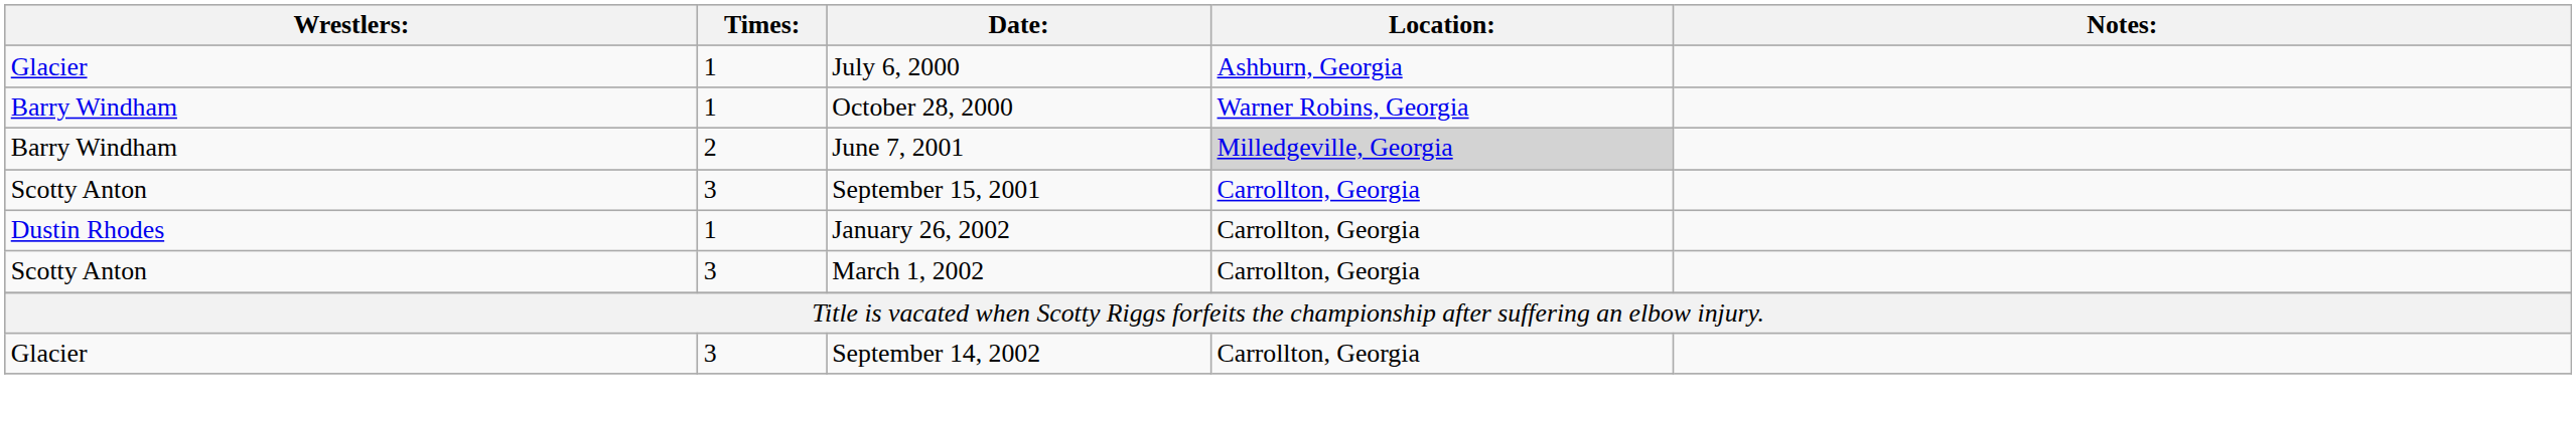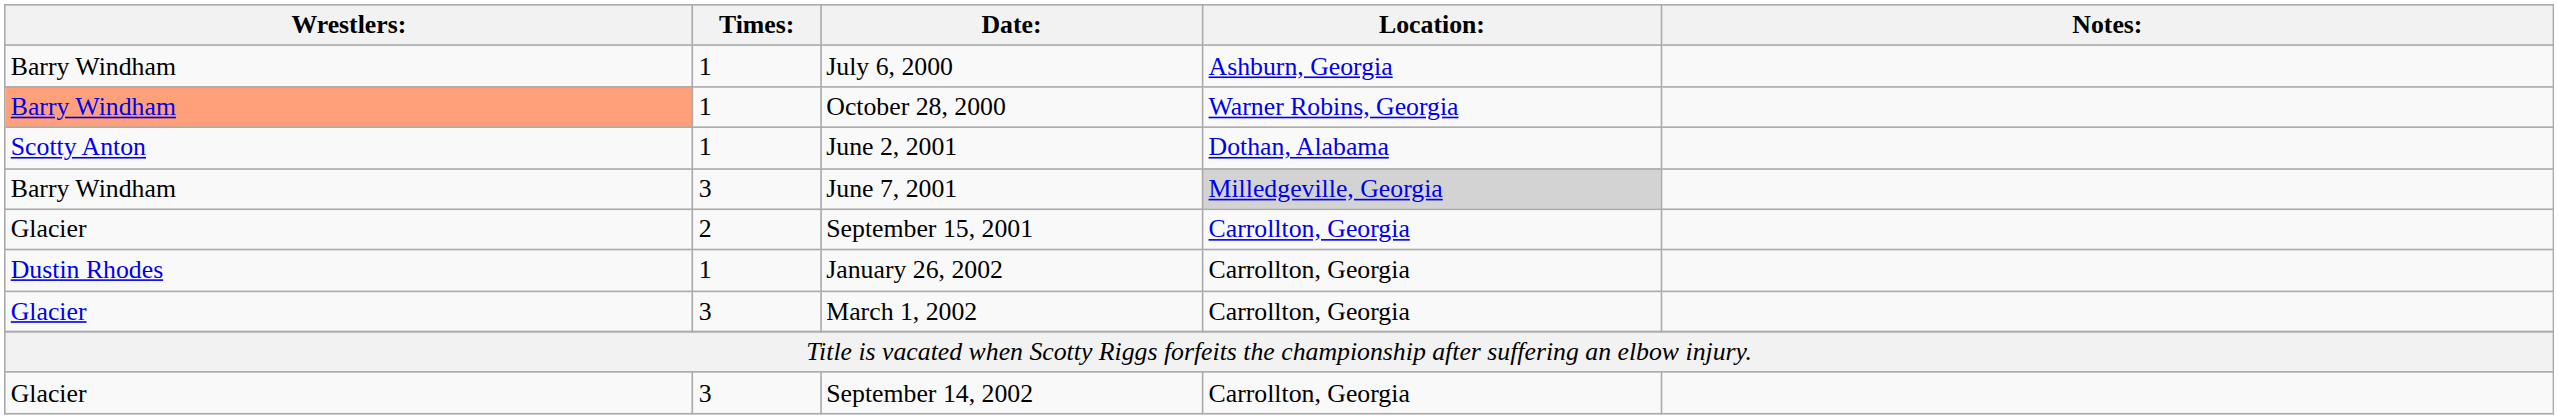July 6, 2000 | Wrestlers:: Glacier -> Barry Windham
October 28, 2000 | Wrestlers:: no background -> lightsalmon background
+ row: Scotty Anton | 1 | June 2, 2001 | Dothan, Alabama
June 7, 2001 | Times:: 2 -> 3
September 15, 2001 | Wrestlers:: Scotty Anton -> Glacier
September 15, 2001 | Times:: 3 -> 2
March 1, 2002 | Wrestlers:: Scotty Anton -> Glacier
